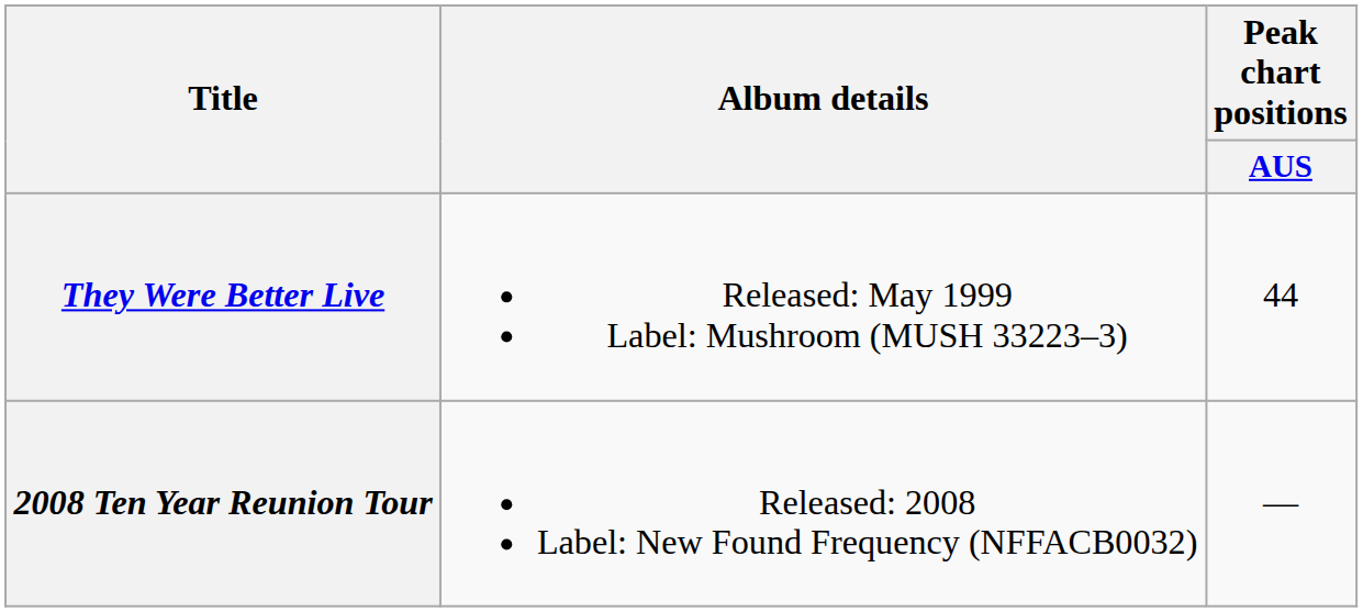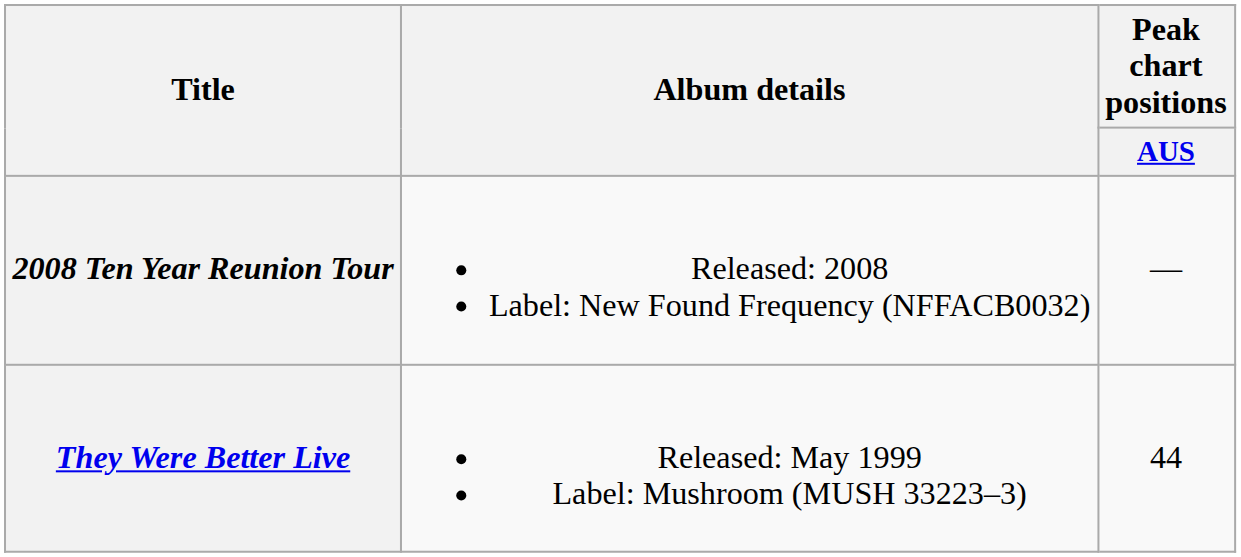rows swapped: They Were Better Live <-> 2008 Ten Year Reunion Tour
